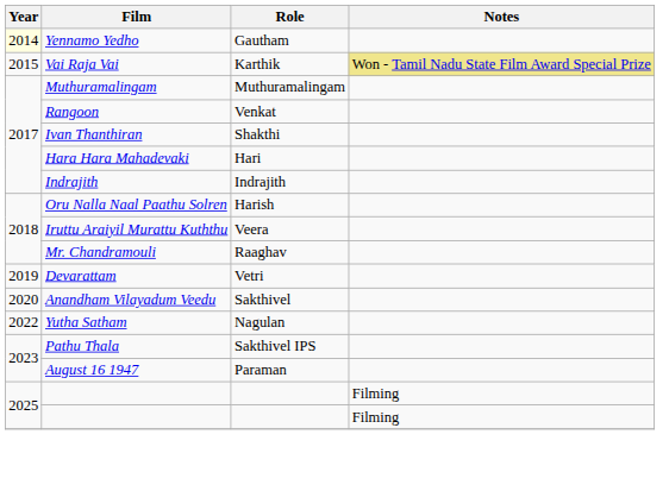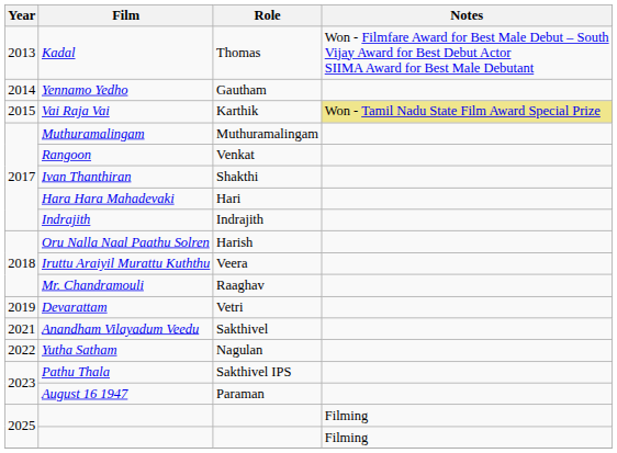+ row: 2013 | Kadal | Thomas | Won - Filmfare Award for Best Male Debut – South Vijay Award for Best Debut Actor SIIMA Award for Best Male Debutant
Yennamo Yedho | Year: lightyellow background -> no background
Anandham Vilayadum Veedu | Year: 2020 -> 2021
